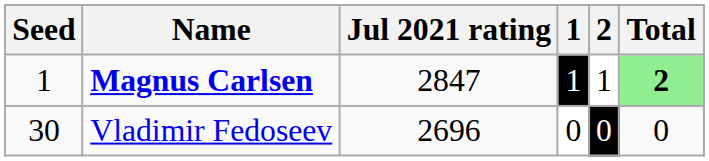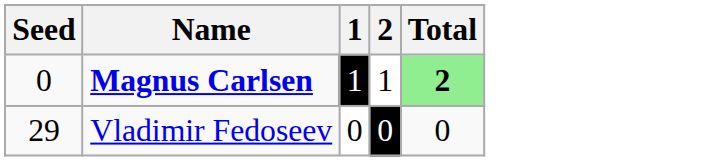- column: Jul 2021 rating | 2847 | 2696
Magnus Carlsen | Seed: 1 -> 0
Vladimir Fedoseev | Seed: 30 -> 29
